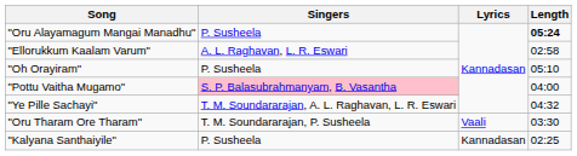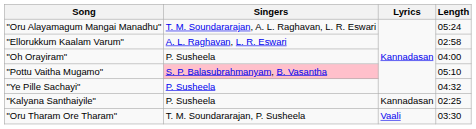"Oru Alayamagum Mangai Manadhu" | Singers: P. Susheela -> T. M. Soundararajan, A. L. Raghavan, L. R. Eswari
"Oru Alayamagum Mangai Manadhu" | Length: bold -> normal
"Oh Orayiram" | Length: 05:10 -> 04:00
"Pottu Vaitha Mugamo" | Length: 04:00 -> 05:10
"Ye Pille Sachayi" | Singers: T. M. Soundararajan, A. L. Raghavan, L. R. Eswari -> P. Susheela
rows swapped: "Oru Tharam Ore Tharam" <-> "Kalyana Santhaiyile"
